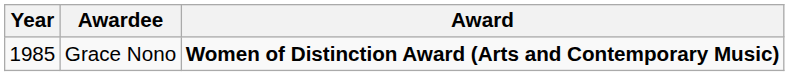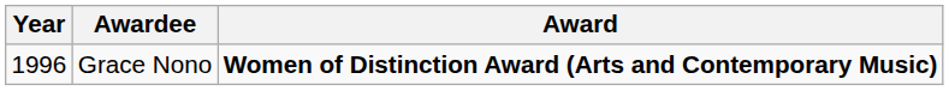Grace Nono | Year: 1985 -> 1996
